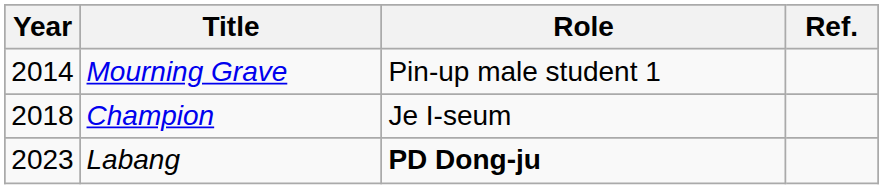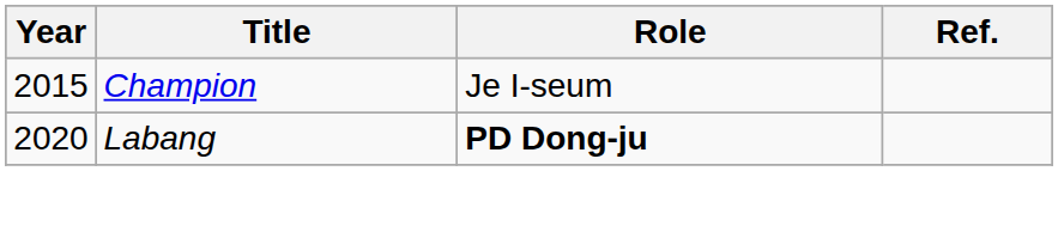- row: 2014 | Mourning Grave | Pin-up male student 1
Champion | Year: 2018 -> 2015
Labang | Year: 2023 -> 2020
